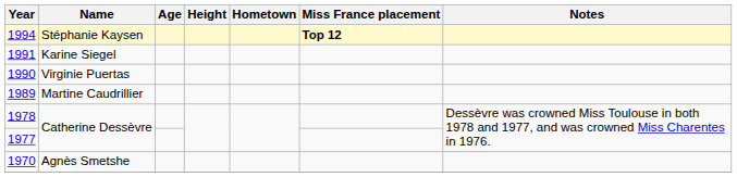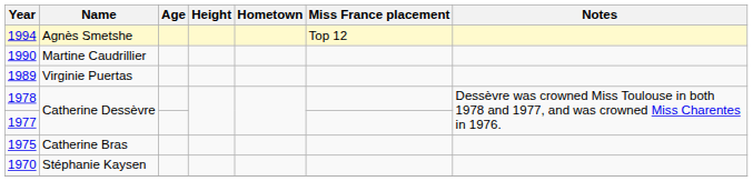1994 | Name: Stéphanie Kaysen -> Agnès Smetshe
1994 | Miss France placement: bold -> normal
- row: 1991 | Karine Siegel
1990 | Name: Virginie Puertas -> Martine Caudrillier
1989 | Name: Martine Caudrillier -> Virginie Puertas
+ row: 1975 | Catherine Bras
1970 | Name: Agnès Smetshe -> Stéphanie Kaysen
